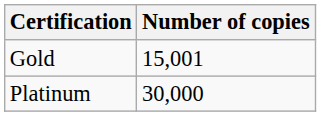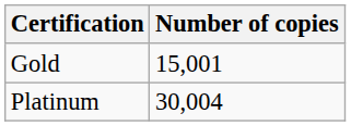Platinum | Number of copies: 30,000 -> 30,004
